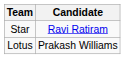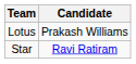rows swapped: Star <-> Lotus
